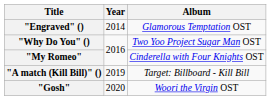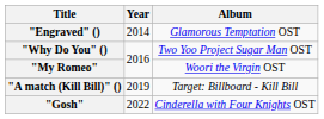"My Romeo" | Album: Cinderella with Four Knights OST -> Woori the Virgin OST
"Gosh" | Year: 2020 -> 2022
"Gosh" | Album: Woori the Virgin OST -> Cinderella with Four Knights OST
